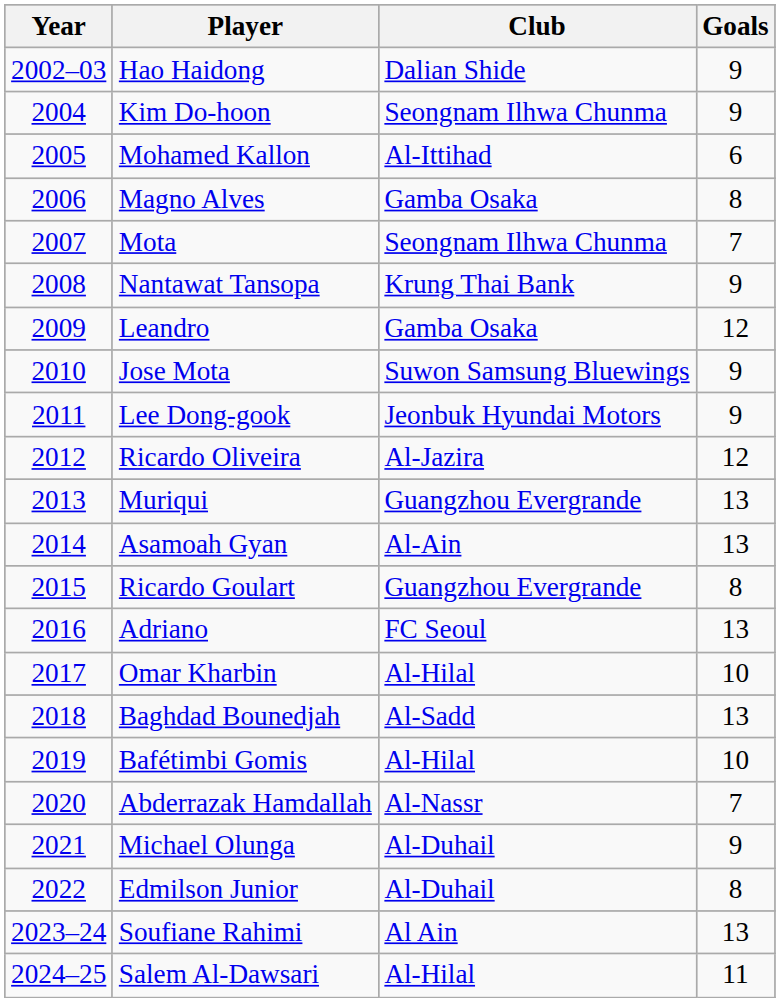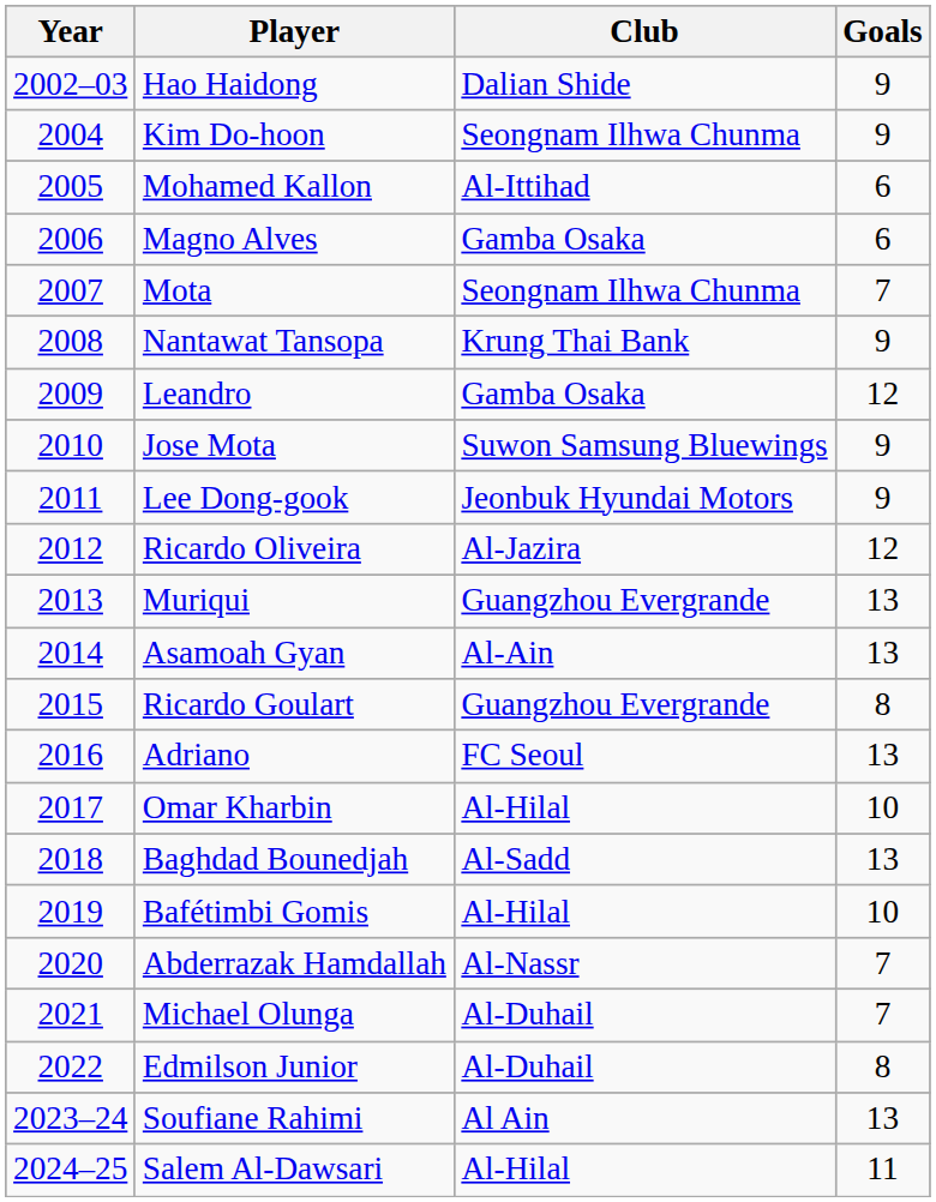Magno Alves | Goals: 8 -> 6
Michael Olunga | Goals: 9 -> 7
